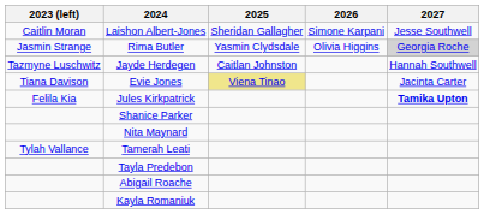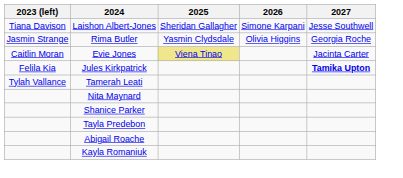Laishon Albert-Jones | 2023 (left): Caitlin Moran -> Tiana Davison
Rima Butler | 2027: lightgrey background -> no background
- row: Tazmyne Luschwitz | Jayde Herdegen | Caitlan Johnston | Hannah Southwell
Evie Jones | 2023 (left): Tiana Davison -> Caitlin Moran
rows swapped: Tamerah Leati <-> Shanice Parker
